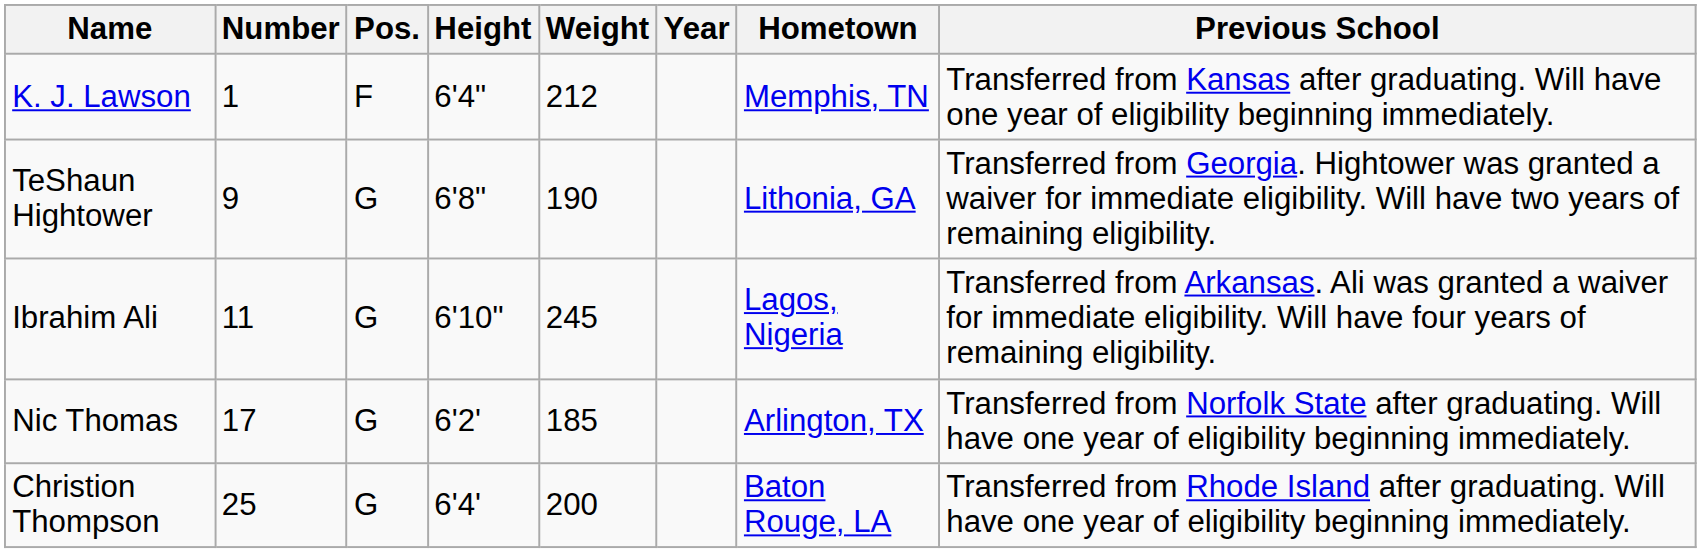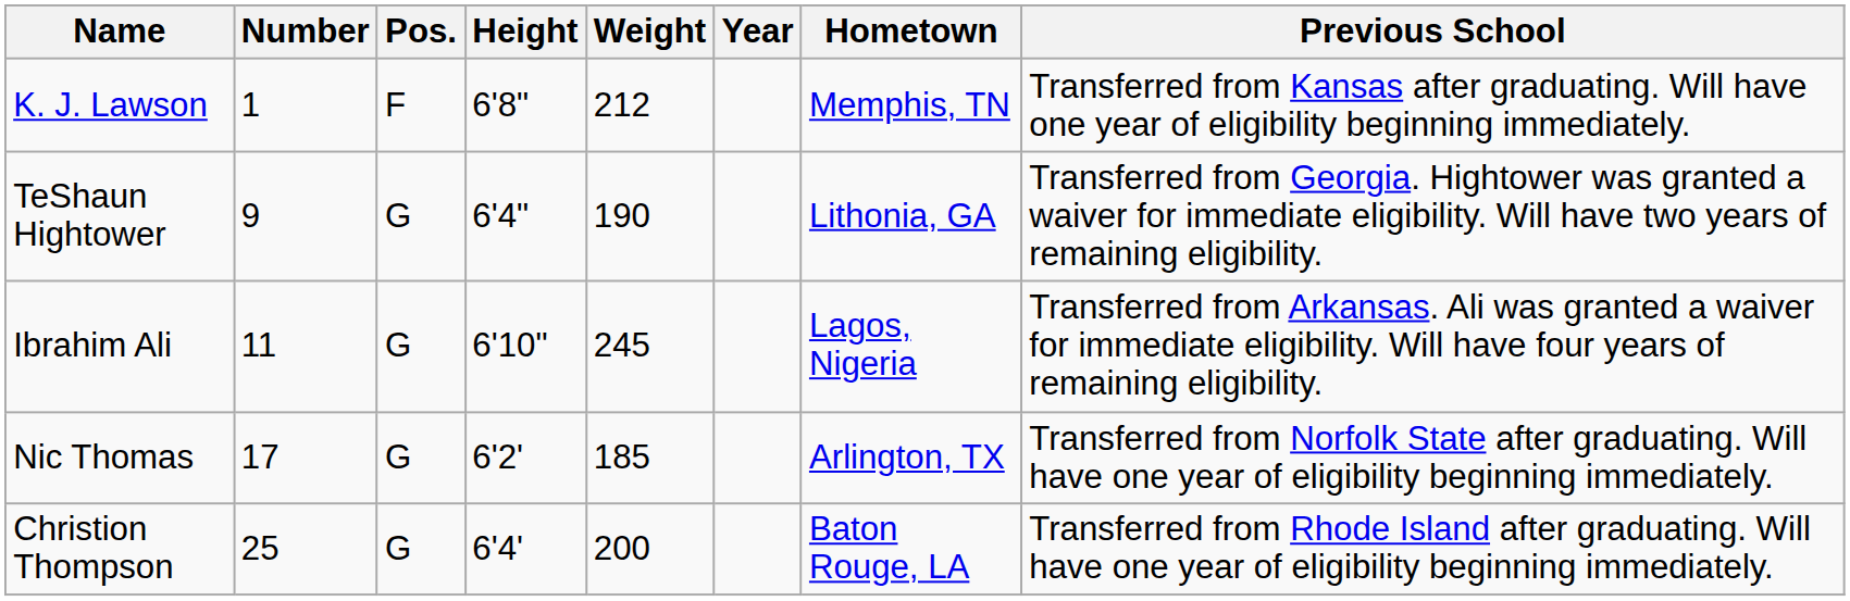K. J. Lawson | Height: 6'4" -> 6'8"
TeShaun Hightower | Height: 6'8" -> 6'4"
